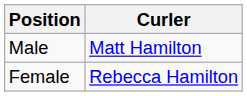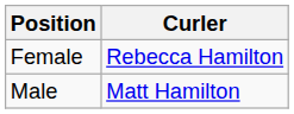rows swapped: Female <-> Male
